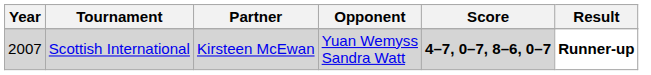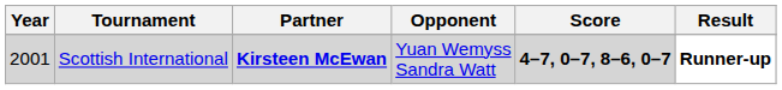Scottish International | Year: 2007 -> 2001
Scottish International | Partner: normal -> bold
